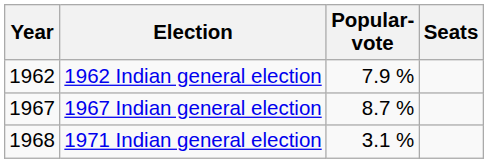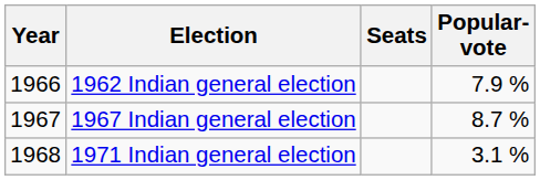columns swapped: Popular- vote <-> Seats
1962 Indian general election | Year: 1962 -> 1966
